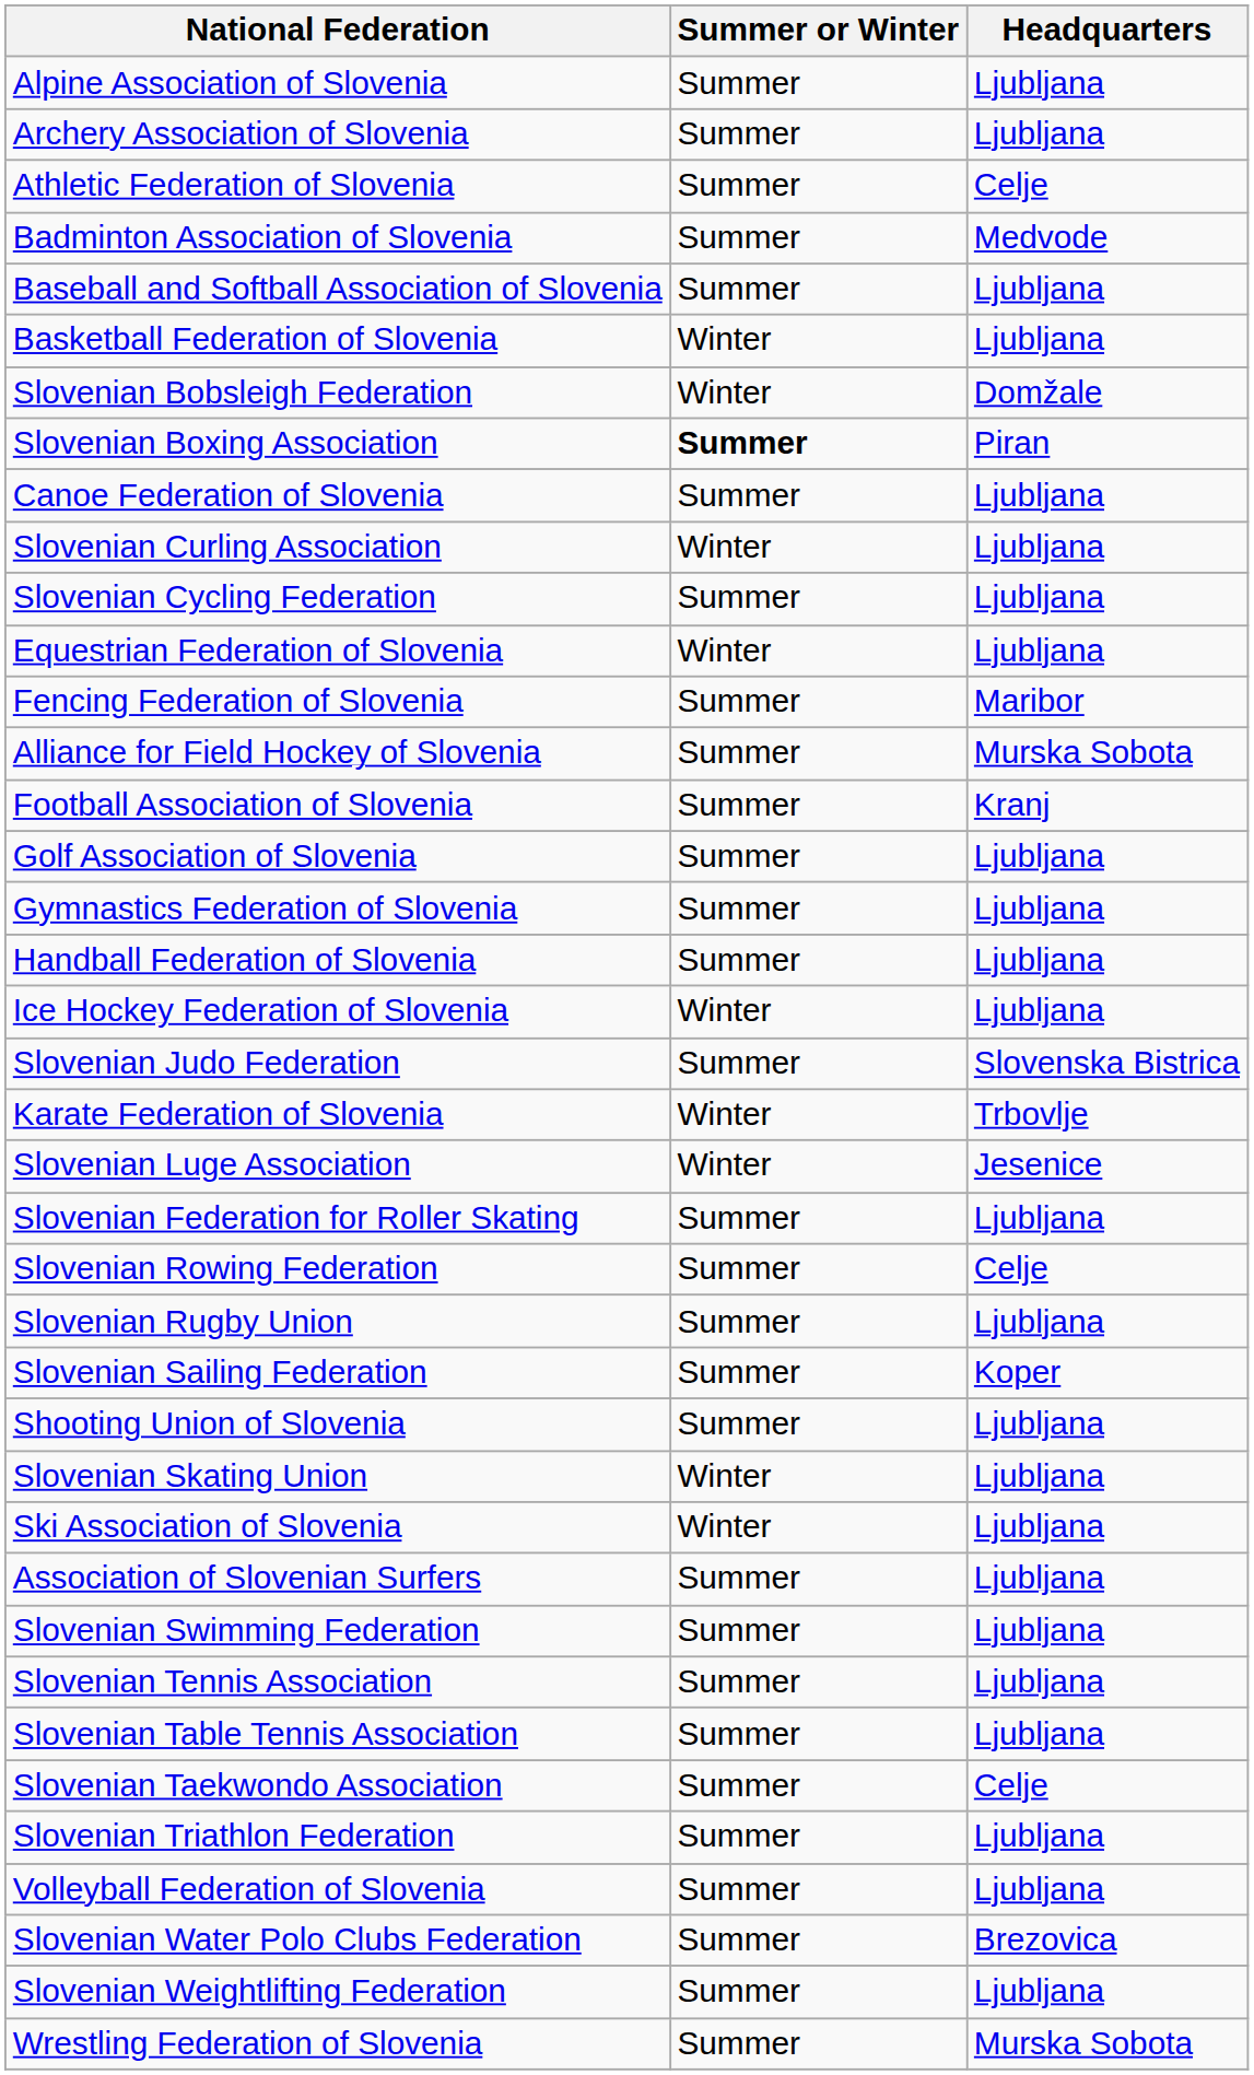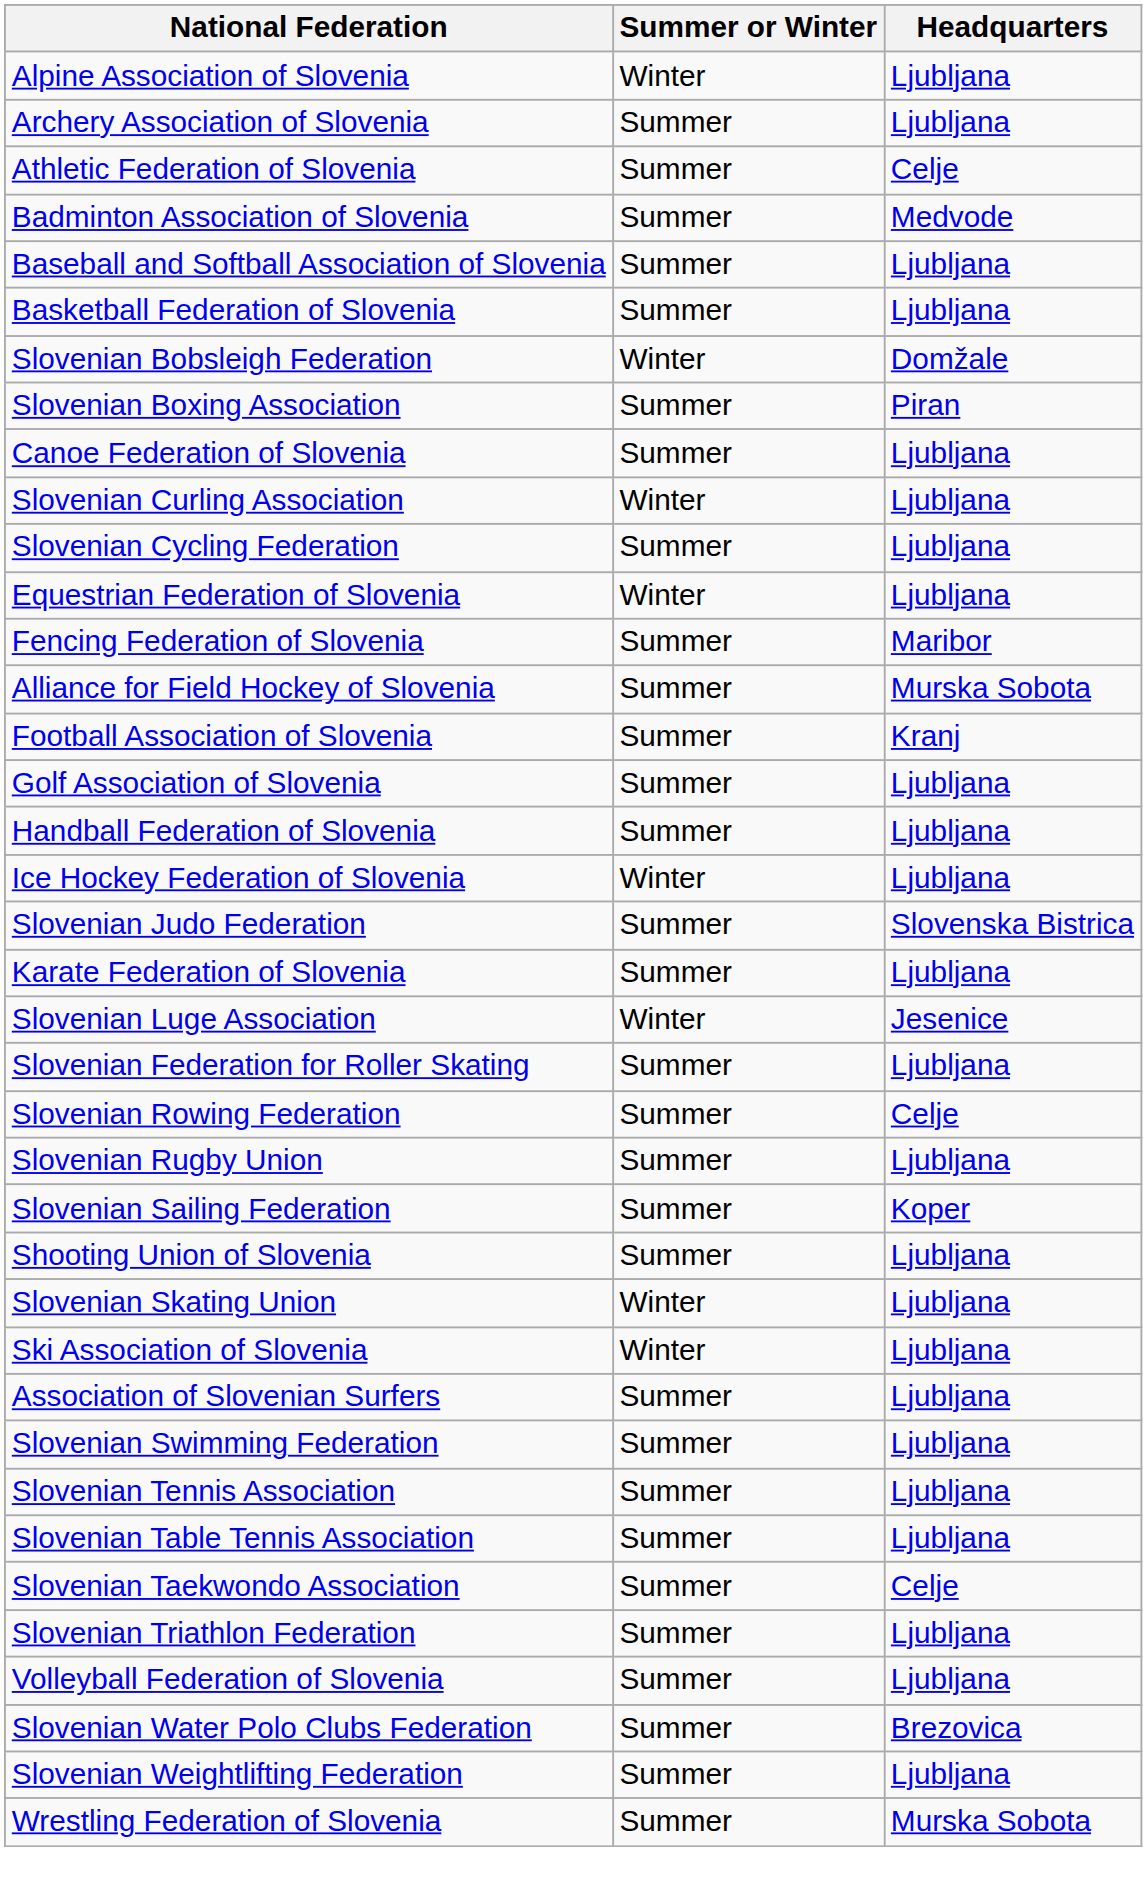Alpine Association of Slovenia | Summer or Winter: Summer -> Winter
Basketball Federation of Slovenia | Summer or Winter: Winter -> Summer
Slovenian Boxing Association | Summer or Winter: bold -> normal
- row: Gymnastics Federation of Slovenia | Summer | Ljubljana
Karate Federation of Slovenia | Summer or Winter: Winter -> Summer
Karate Federation of Slovenia | Headquarters: Trbovlje -> Ljubljana
